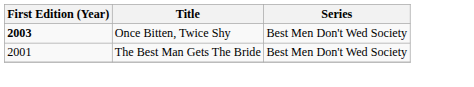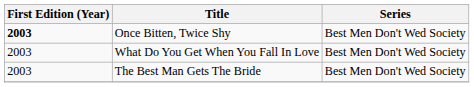+ row: 2003 | What Do You Get When You Fall In Love | Best Men Don't Wed Society
The Best Man Gets The Bride | First Edition (Year): 2001 -> 2003
